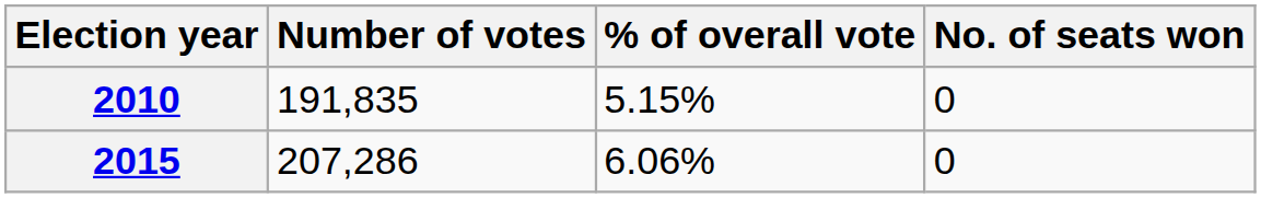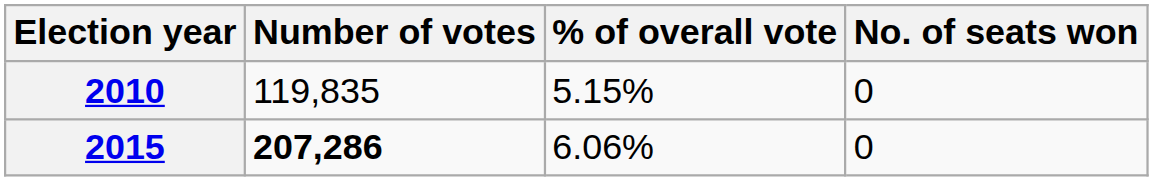2010 | Number of votes: 191,835 -> 119,835
2015 | Number of votes: normal -> bold
